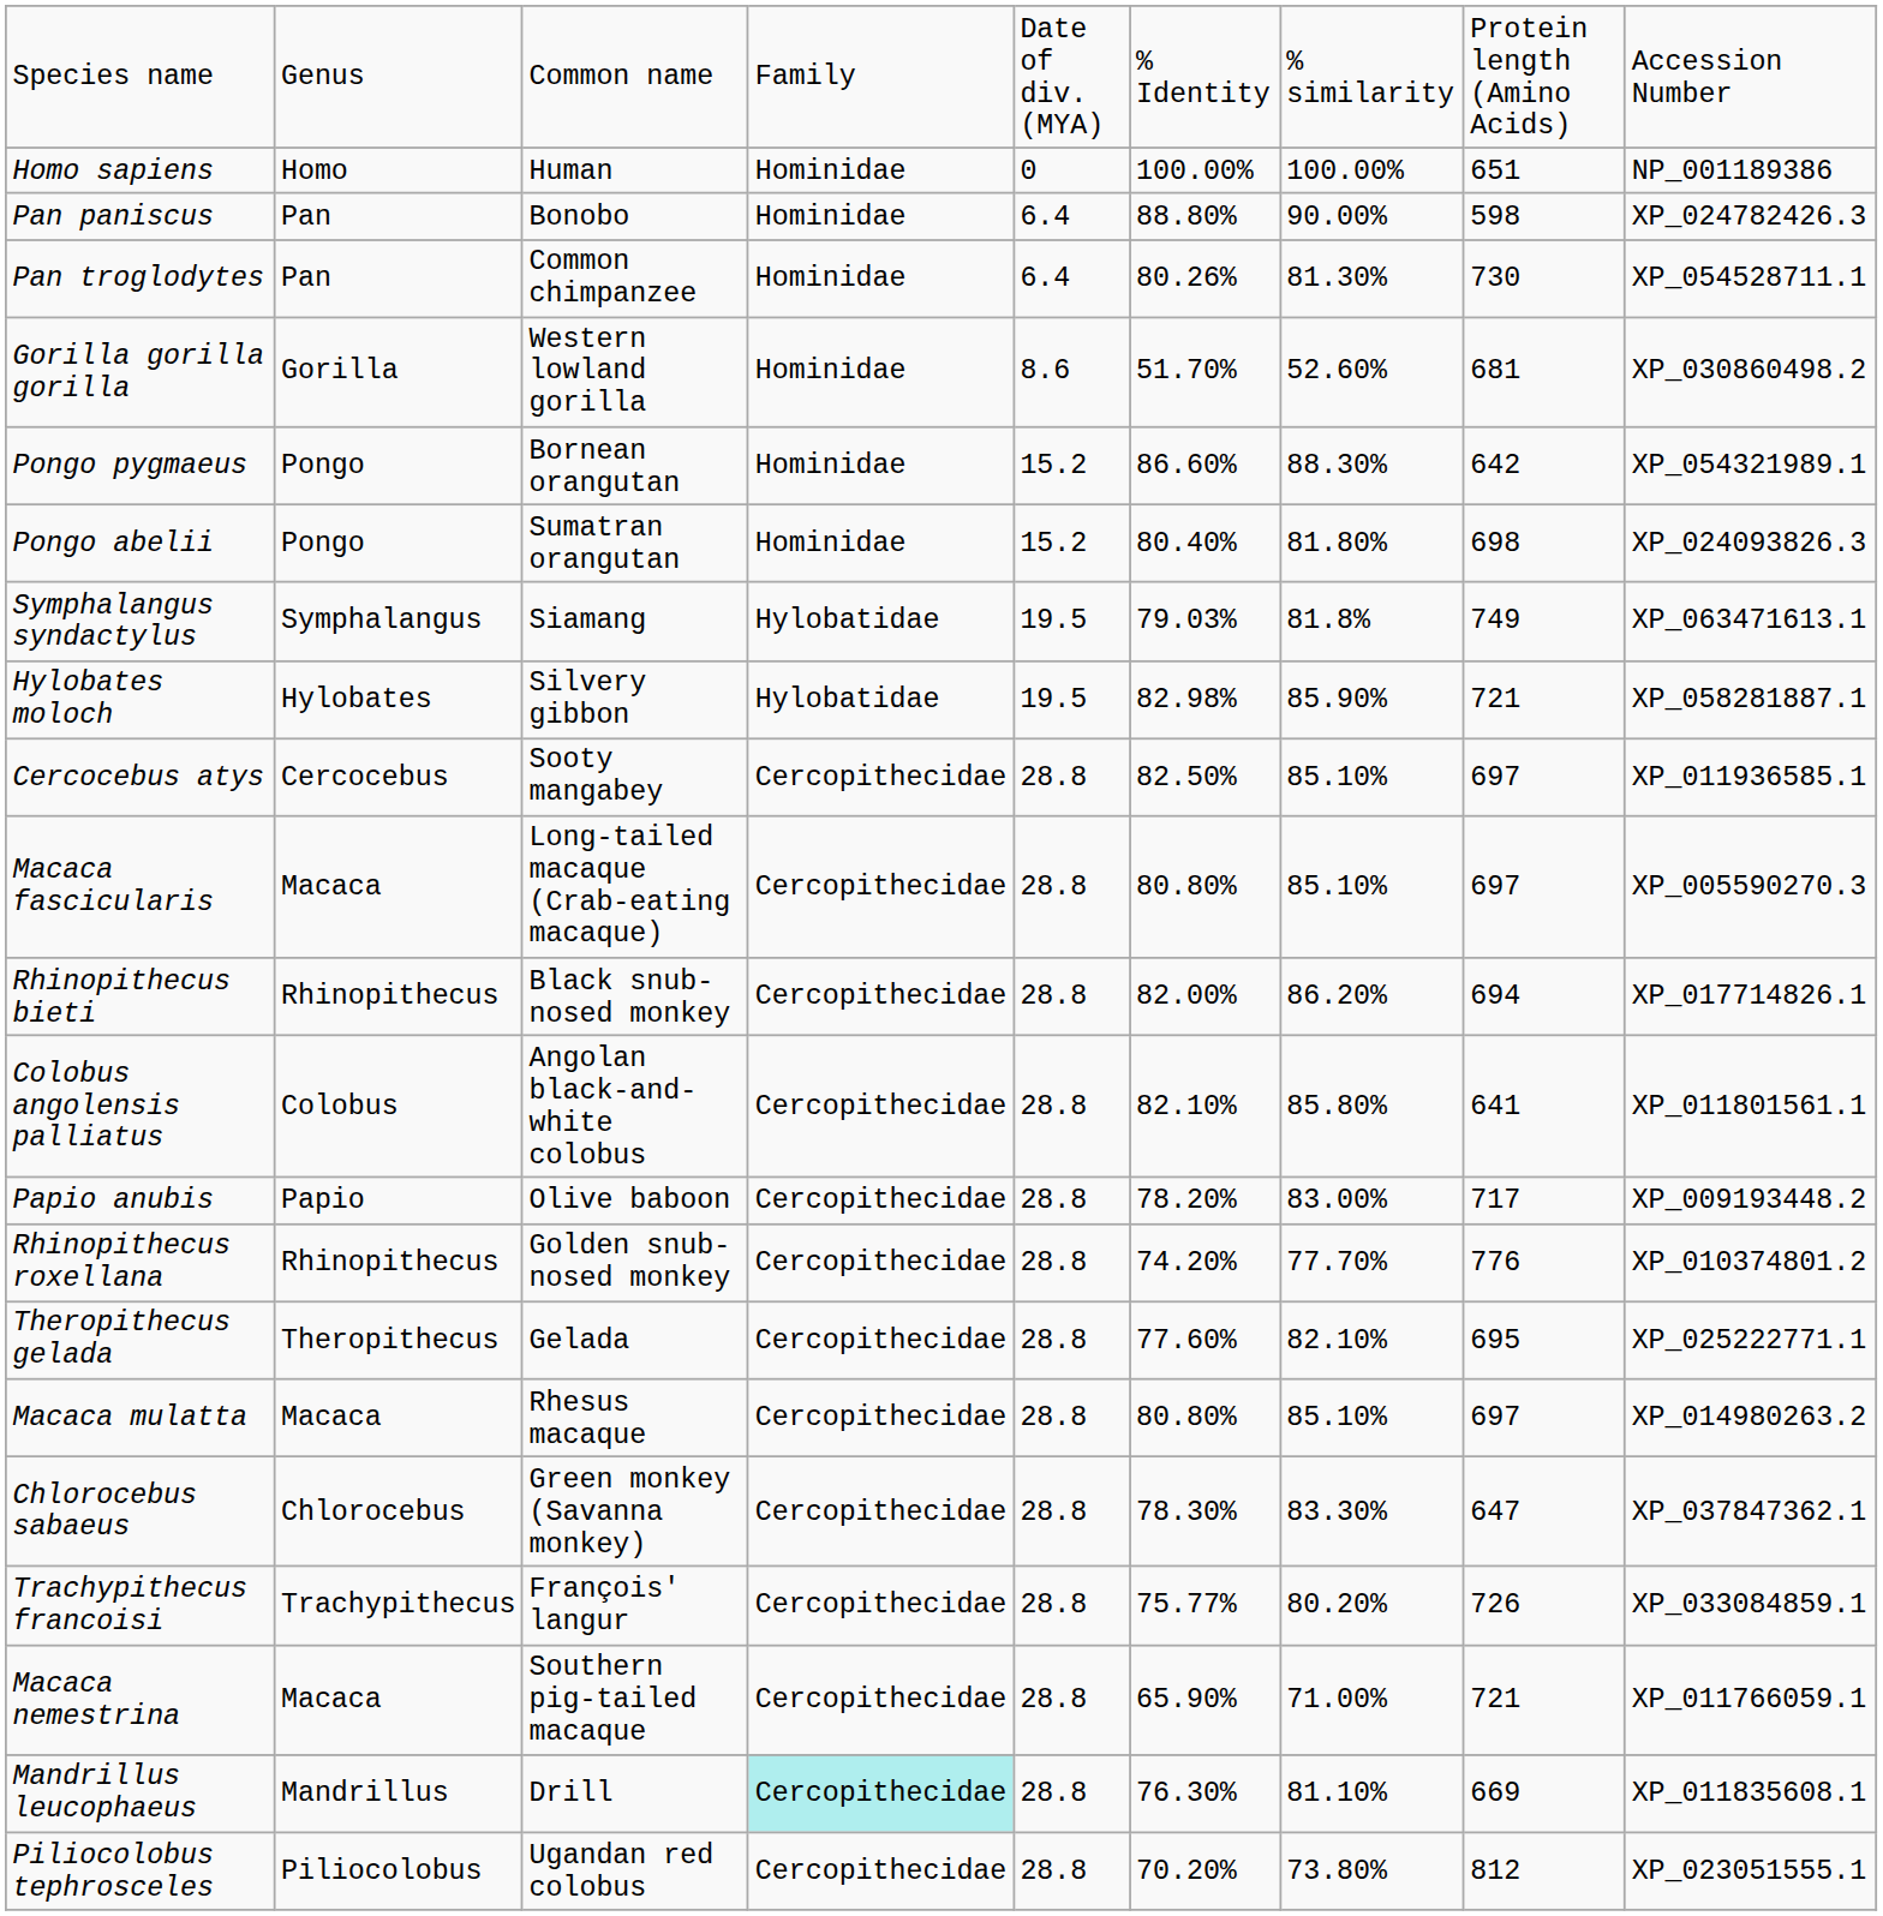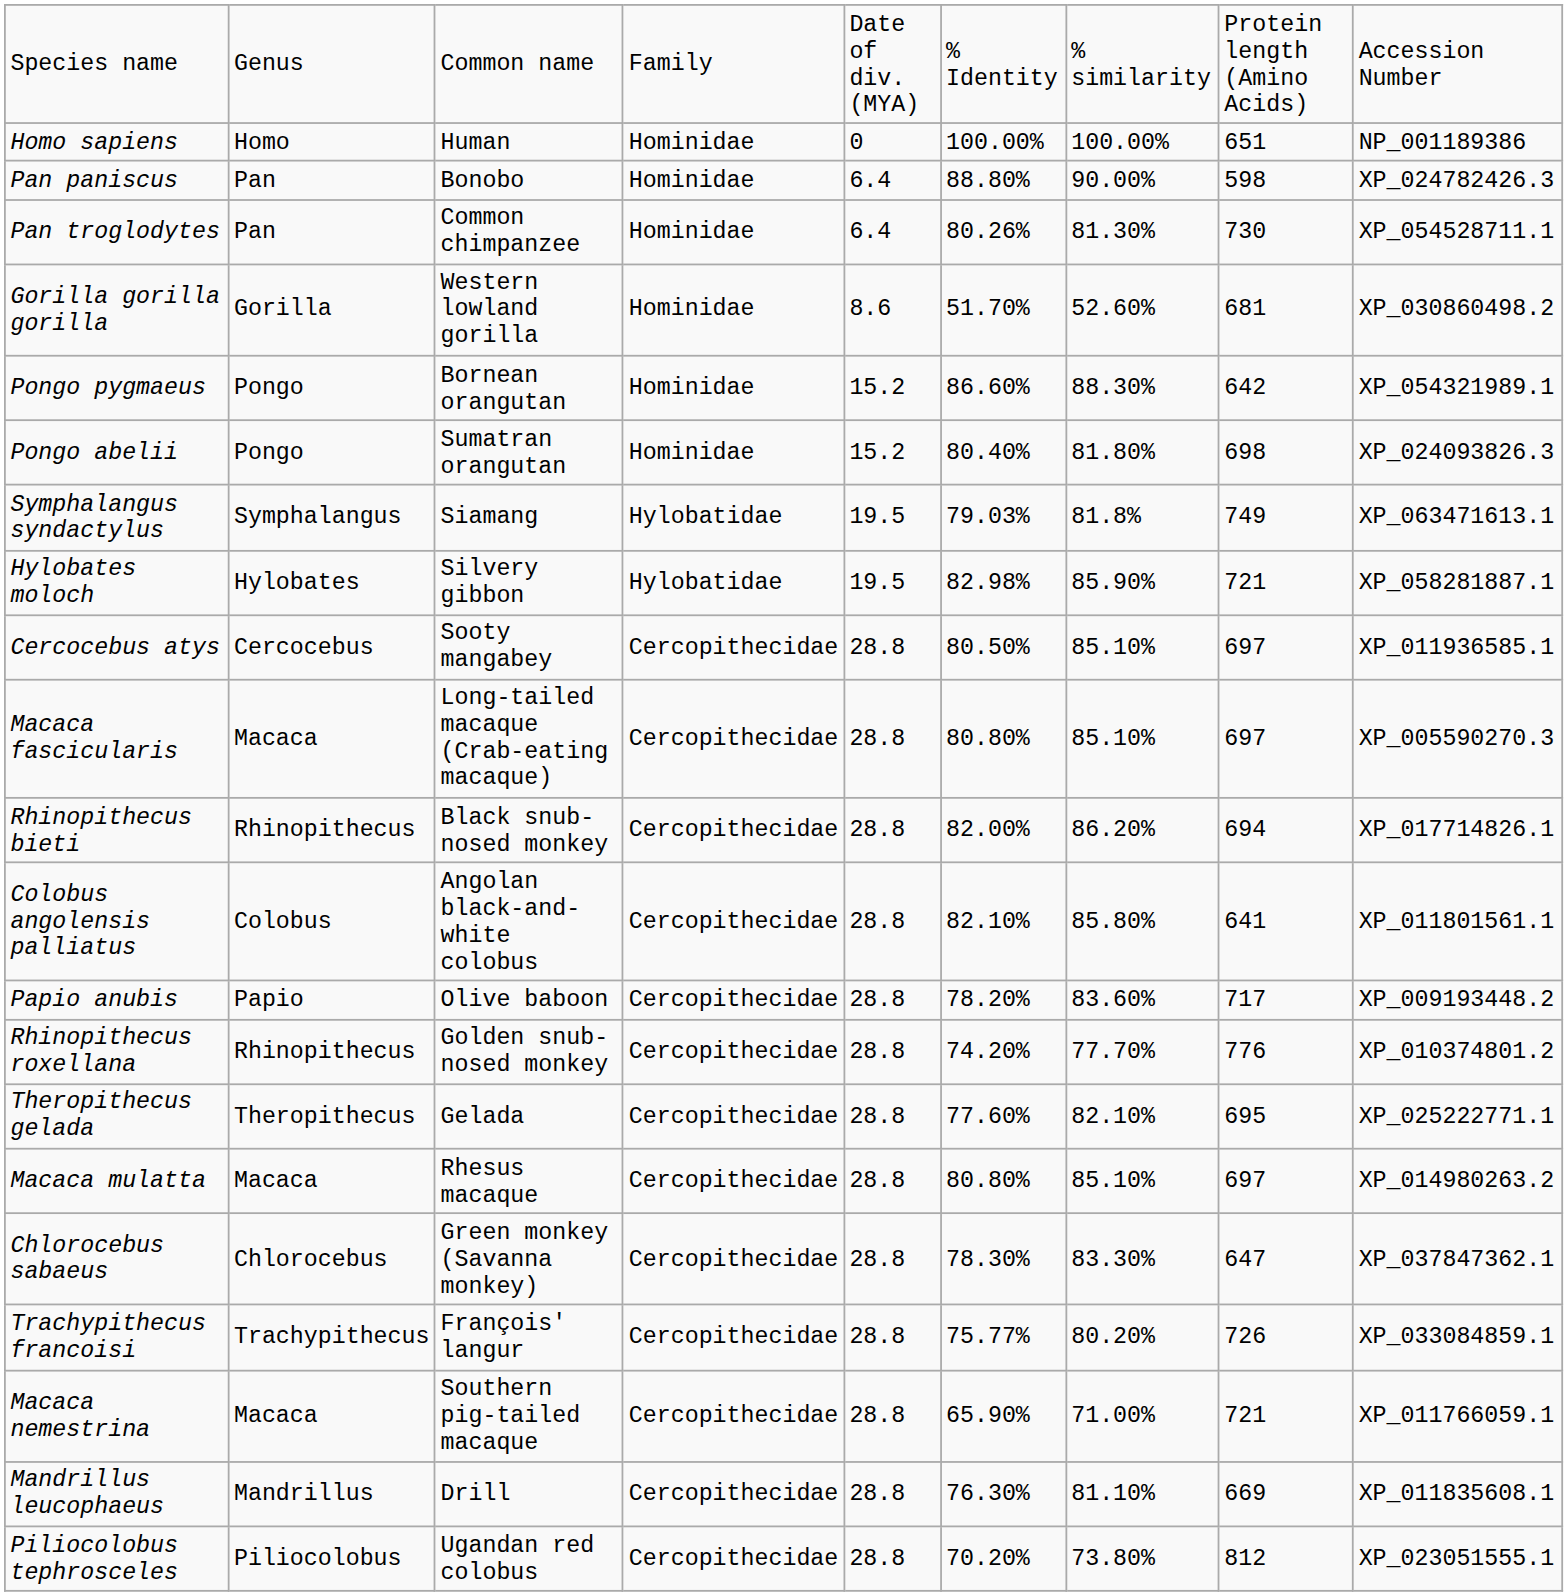Cercocebus atys | column 6: 82.50% -> 80.50%
Papio anubis | column 7: 83.00% -> 83.60%
Mandrillus leucophaeus | column 4: paleturquoise background -> no background
